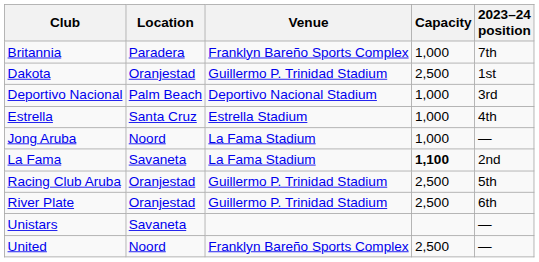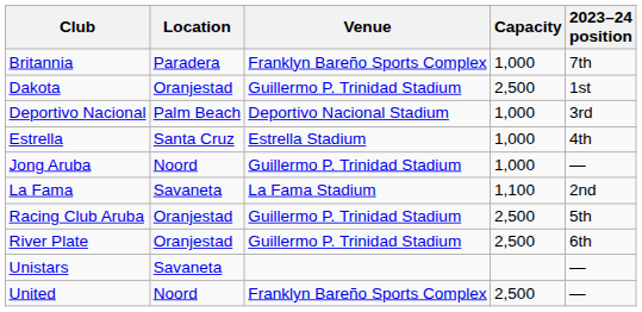Jong Aruba | Venue: La Fama Stadium -> Guillermo P. Trinidad Stadium
La Fama | Capacity: bold -> normal
